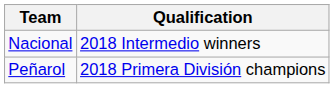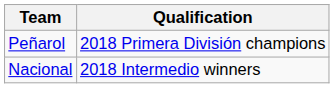rows swapped: Nacional <-> Peñarol
